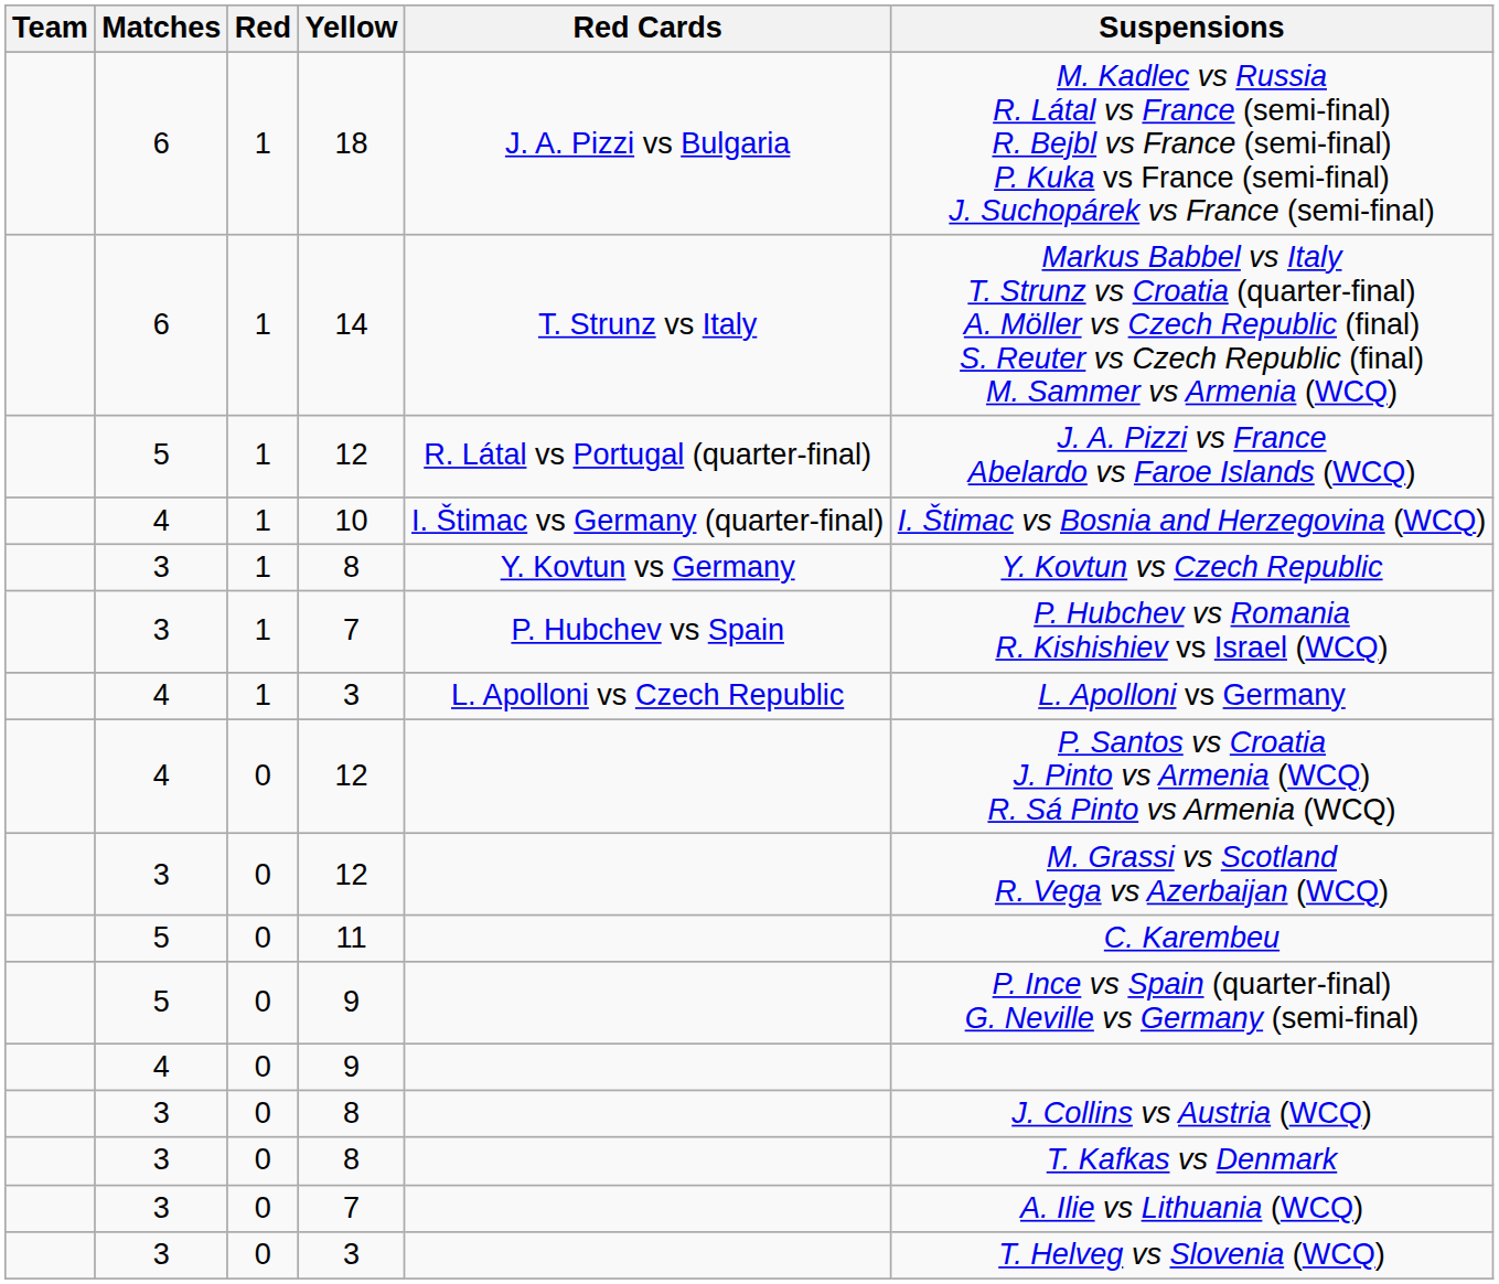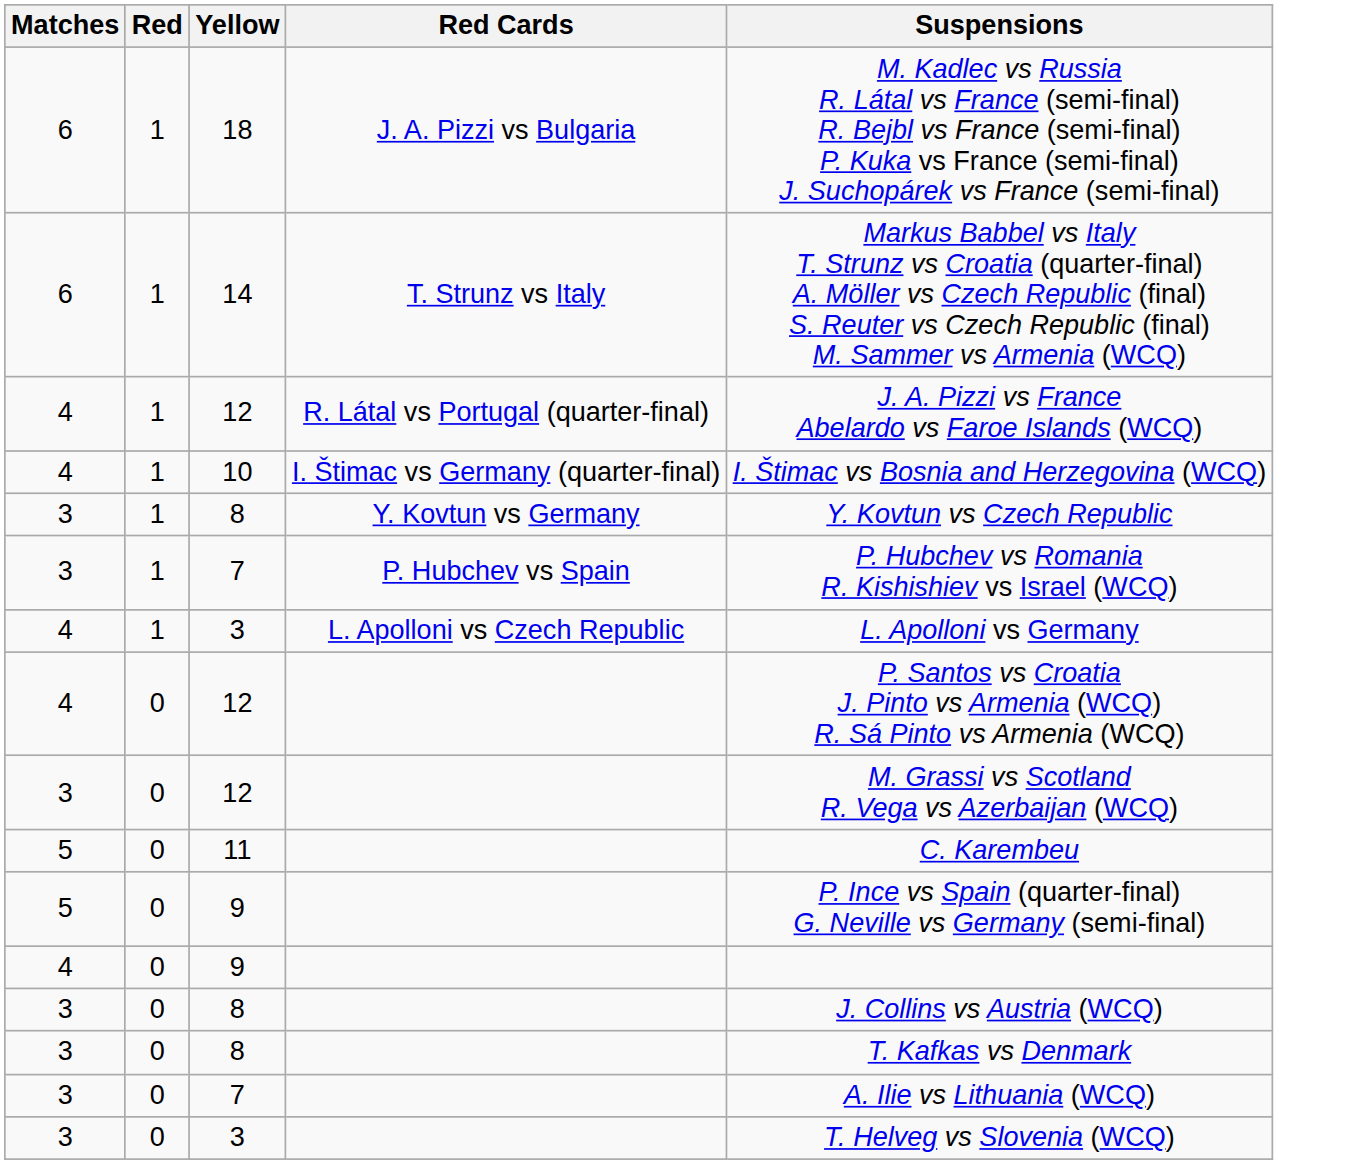- column: Team
1 / 12 | Matches: 5 -> 4
